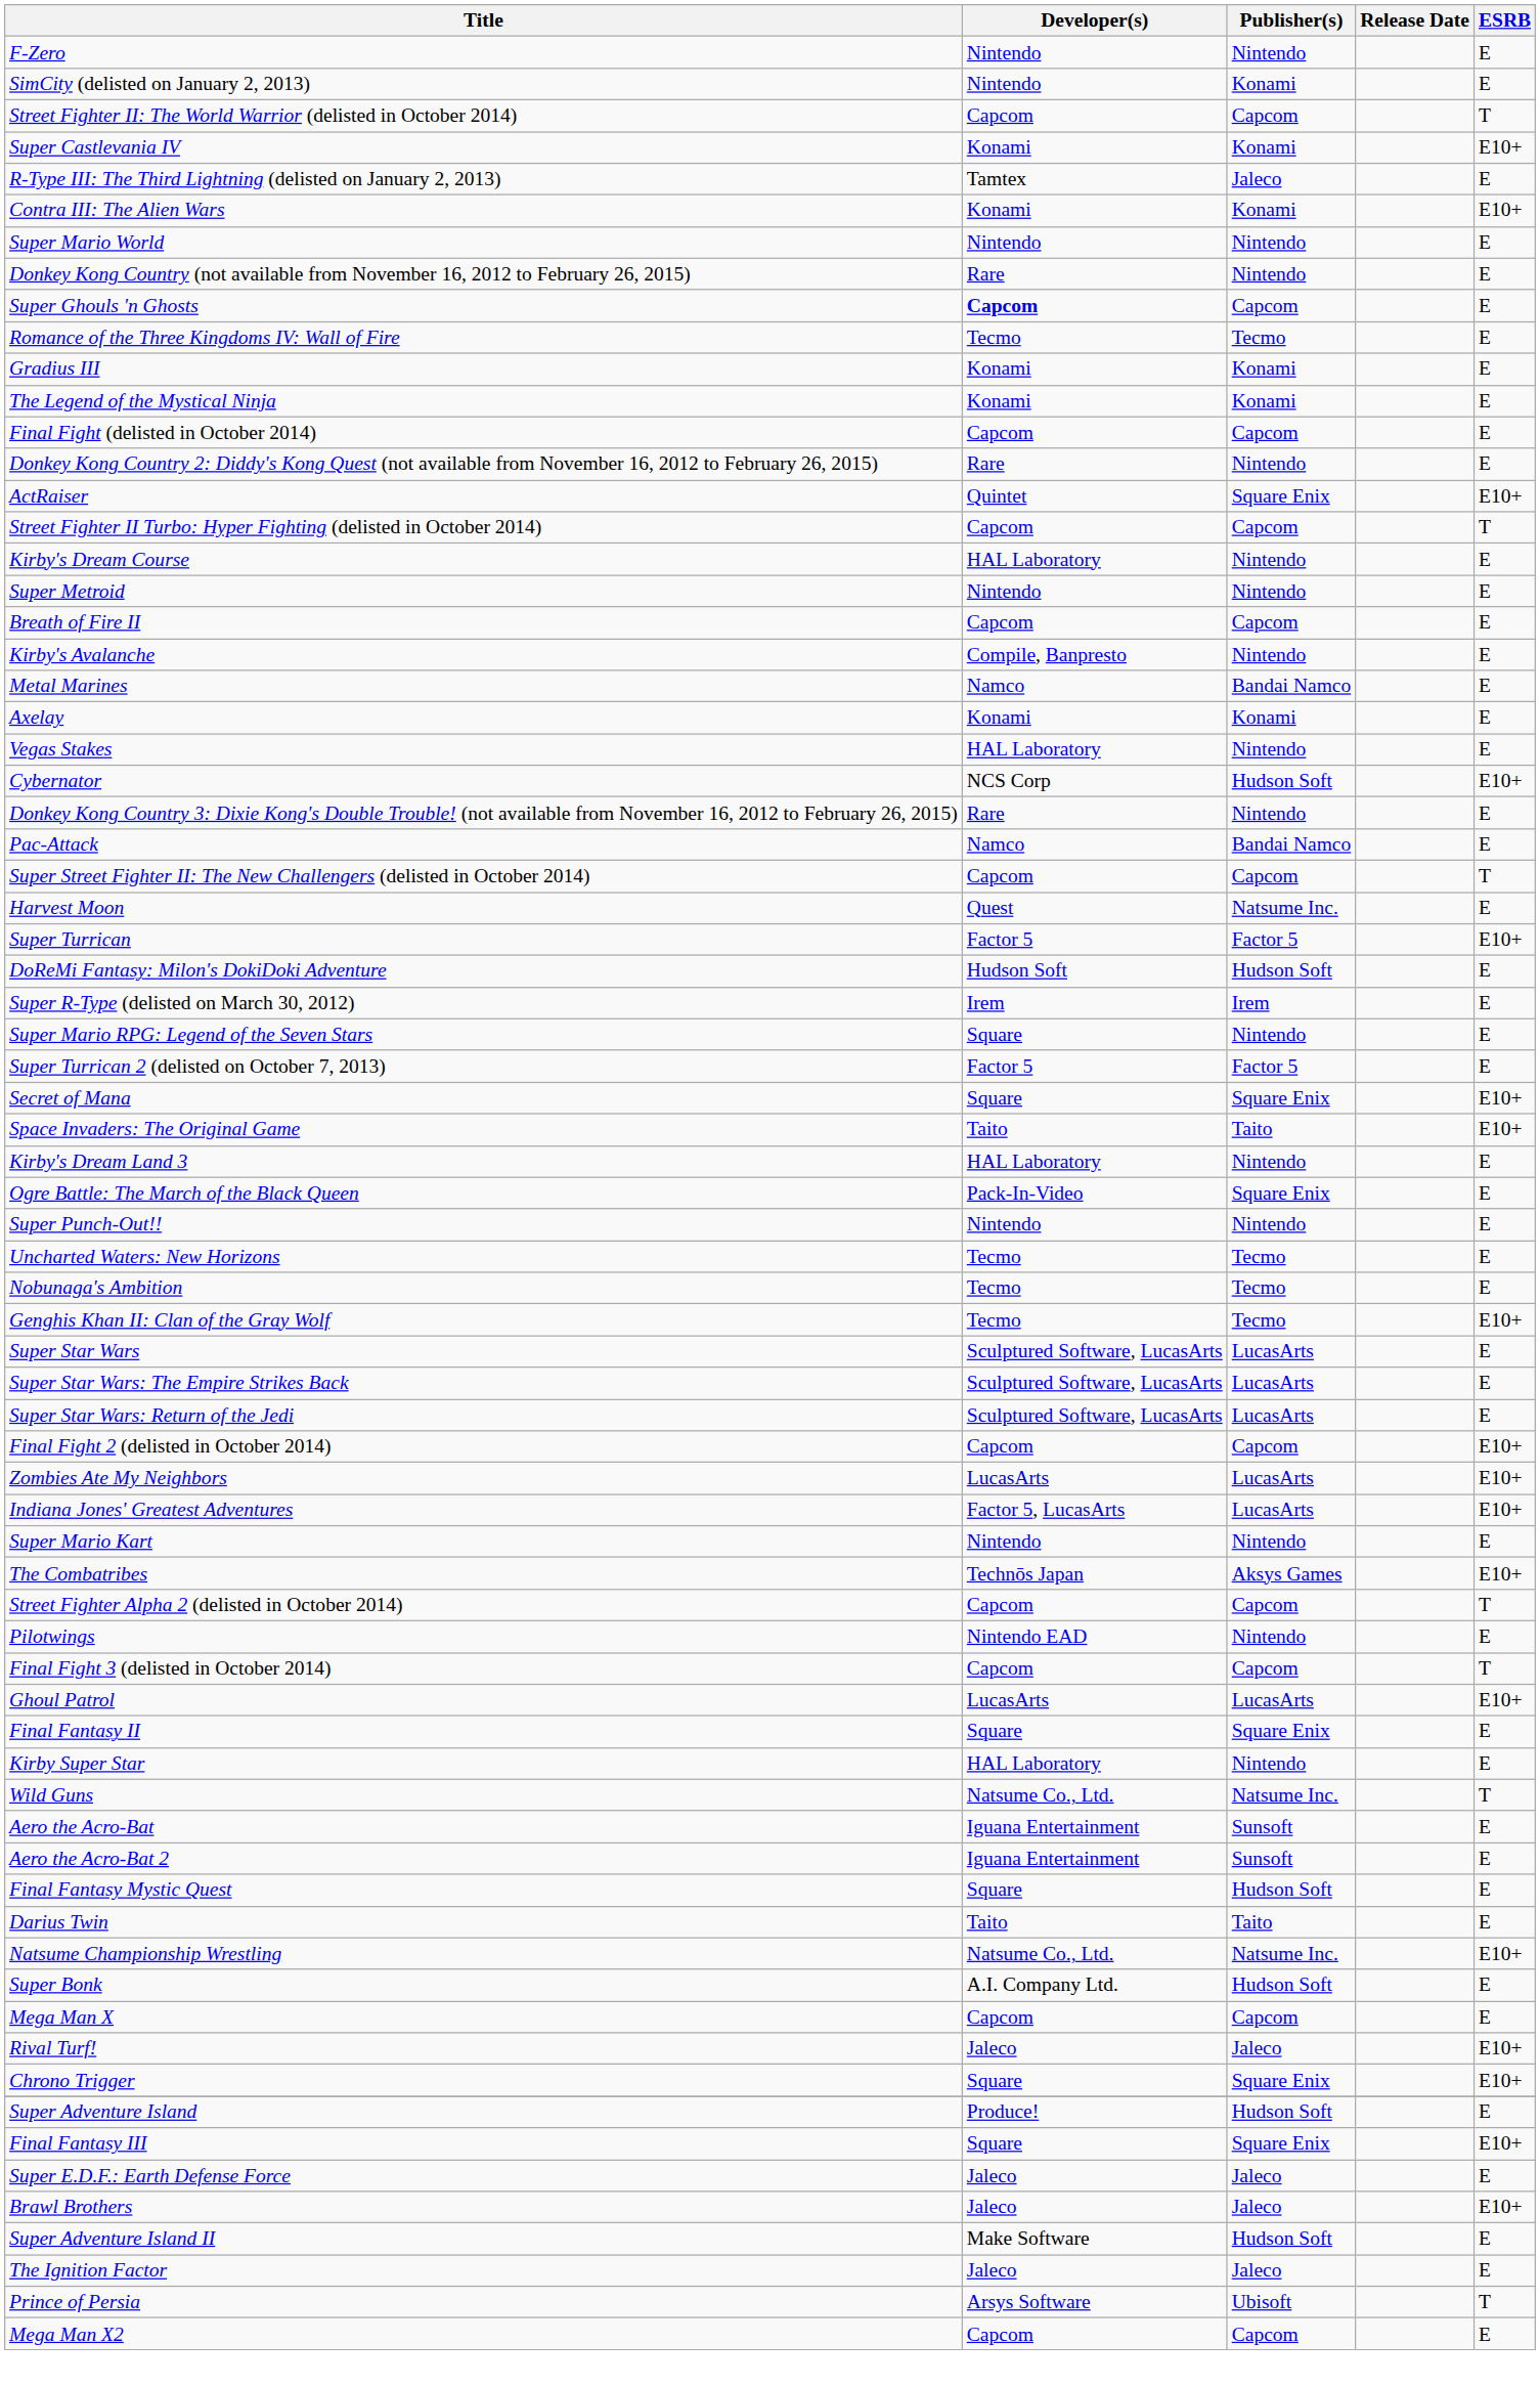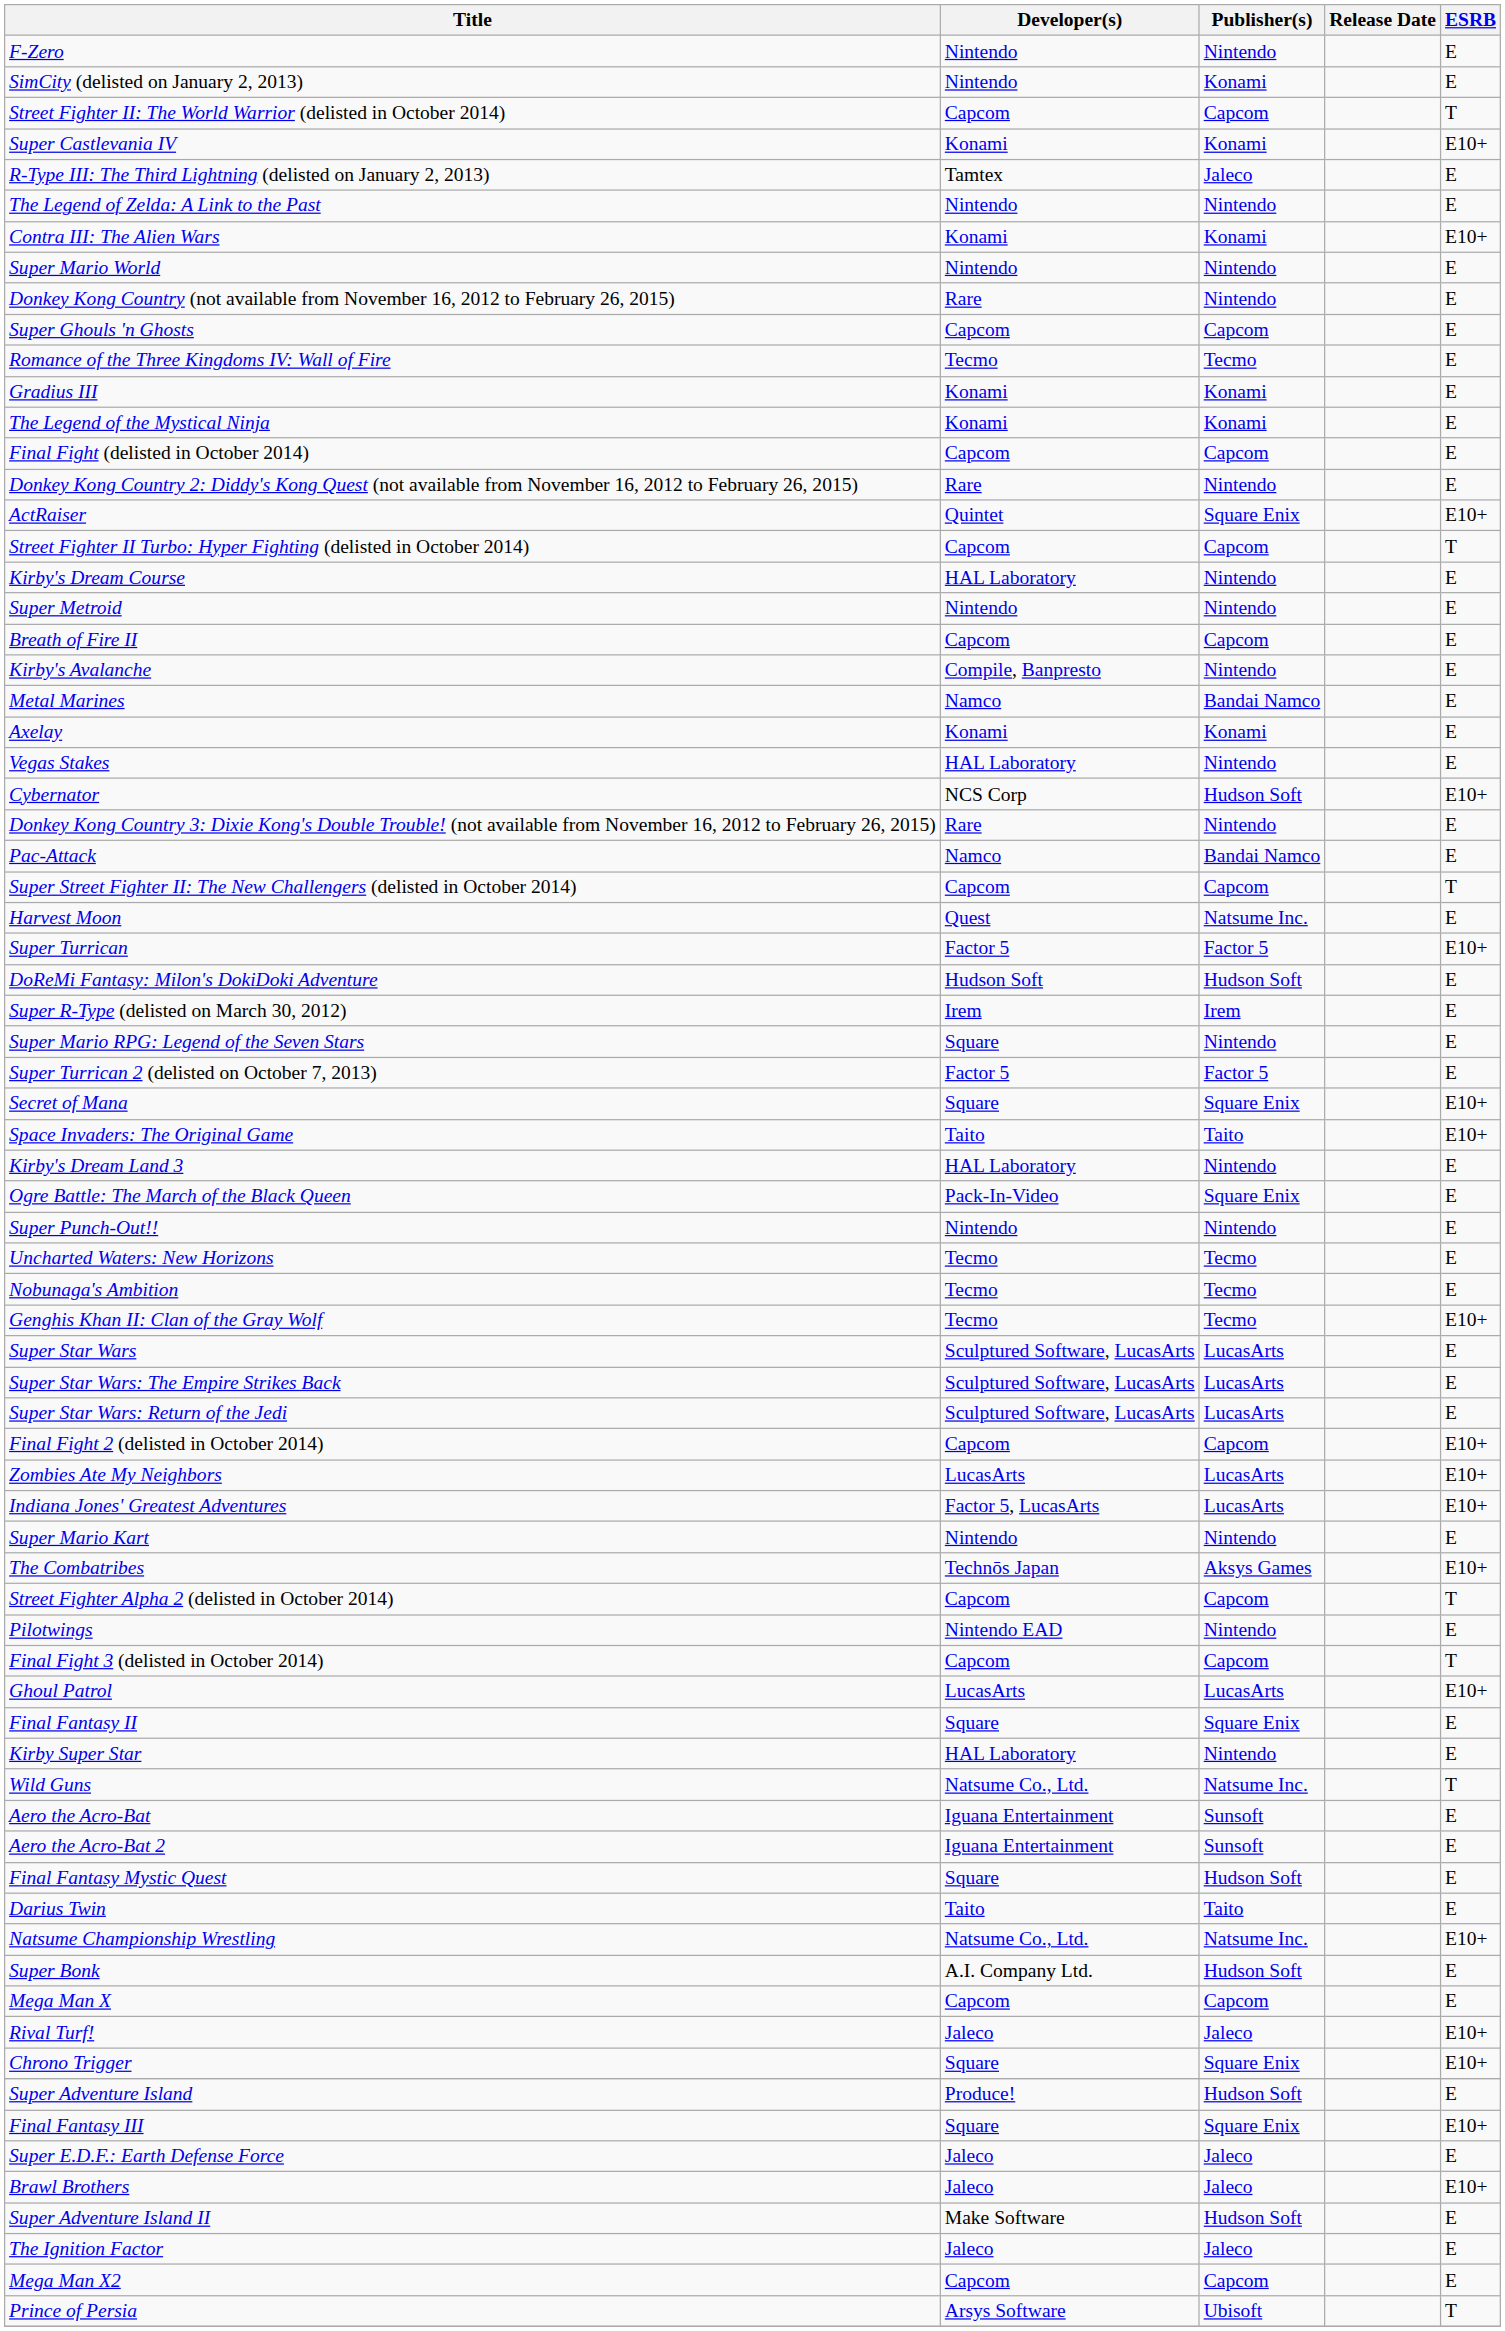+ row: The Legend of Zelda: A Link to the Past | Nintendo | Nintendo | E
Super Ghouls 'n Ghosts | Developer(s): bold -> normal
rows swapped: Mega Man X2 <-> Prince of Persia
